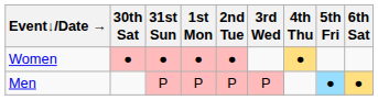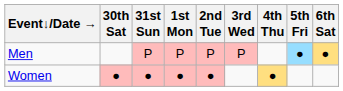rows swapped: Men <-> Women
